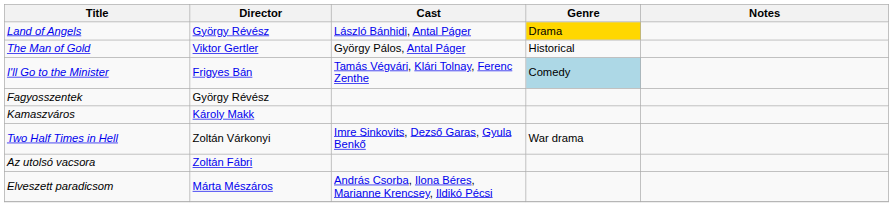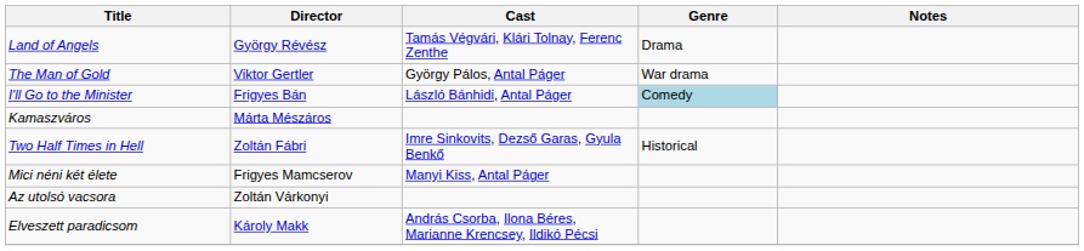Land of Angels | Cast: László Bánhidi, Antal Páger -> Tamás Végvári, Klári Tolnay, Ferenc Zenthe
Land of Angels | Genre: gold background -> no background
The Man of Gold | Genre: Historical -> War drama
I'll Go to the Minister | Cast: Tamás Végvári, Klári Tolnay, Ferenc Zenthe -> László Bánhidi, Antal Páger
- row: Fagyosszentek | György Révész
Kamaszváros | Director: Károly Makk -> Márta Mészáros
Two Half Times in Hell | Director: Zoltán Várkonyi -> Zoltán Fábri
Two Half Times in Hell | Genre: War drama -> Historical
+ row: Mici néni két élete | Frigyes Mamcserov | Manyi Kiss, Antal Páger
Az utolsó vacsora | Director: Zoltán Fábri -> Zoltán Várkonyi
Elveszett paradicsom | Director: Márta Mészáros -> Károly Makk
